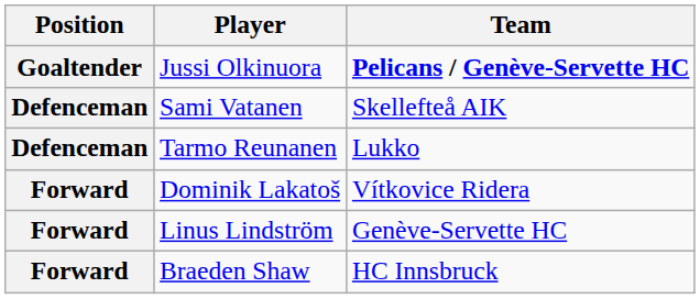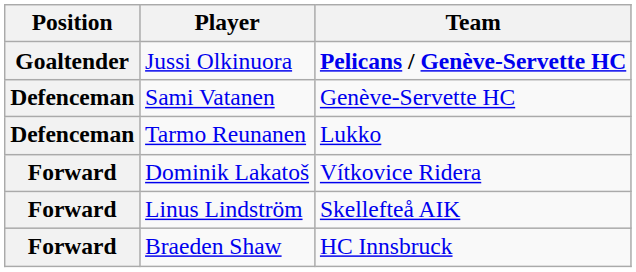Sami Vatanen | Team: Skellefteå AIK -> Genève-Servette HC
Linus Lindström | Team: Genève-Servette HC -> Skellefteå AIK
